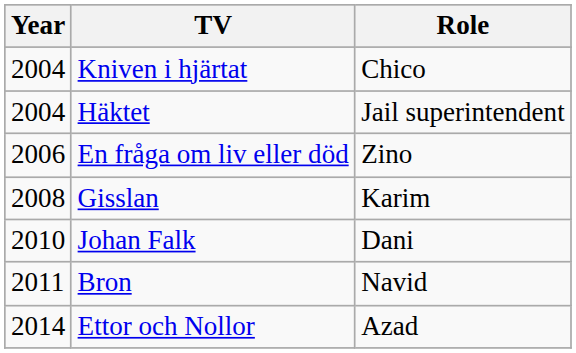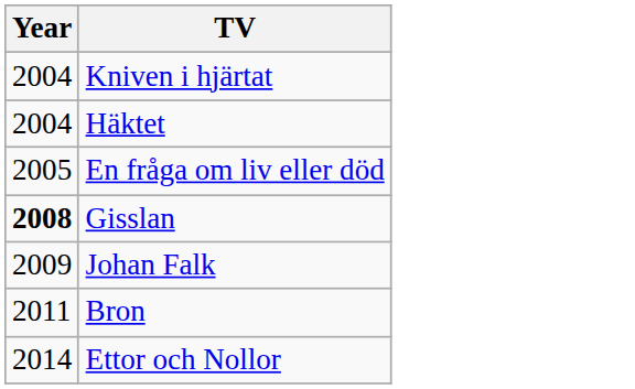- column: Role | Chico | Jail superintendent | Zino | Karim | Dani | Navid | Azad
En fråga om liv eller död | Year: 2006 -> 2005
Gisslan | Year: normal -> bold
Johan Falk | Year: 2010 -> 2009
